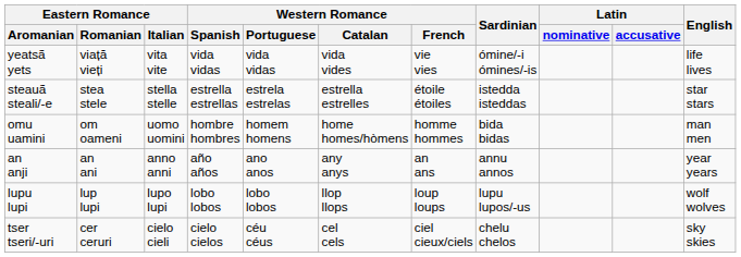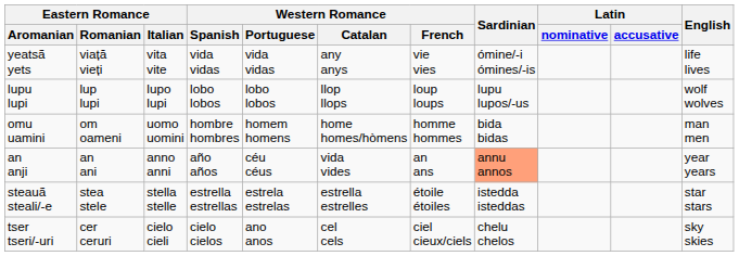yeatsã yets | Western Romance / Catalan: vida vides -> any anys
rows swapped: lupu lupi <-> steauã steali/-e
an anji | Western Romance / Portuguese: ano anos -> céu céus
an anji | Western Romance / Catalan: any anys -> vida vides
an anji | Sardinian: no background -> lightsalmon background
tser tseri/-uri | Western Romance / Portuguese: céu céus -> ano anos
